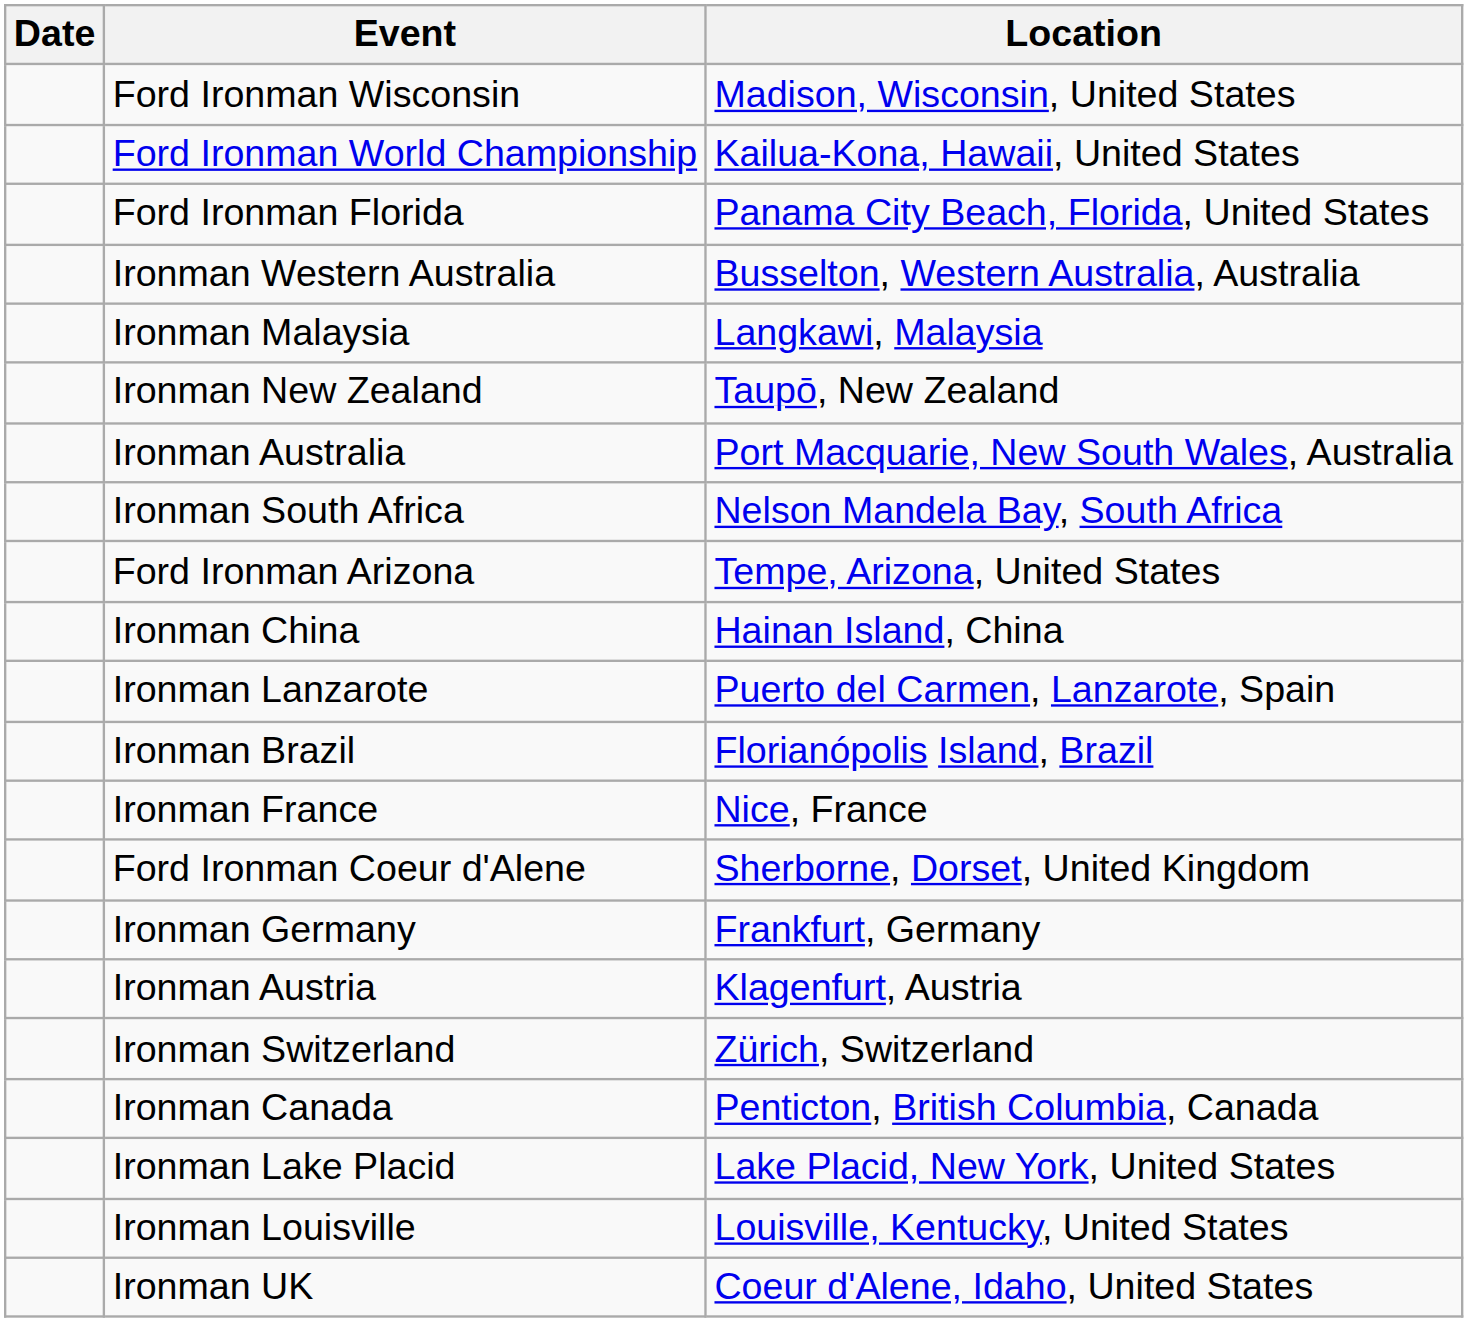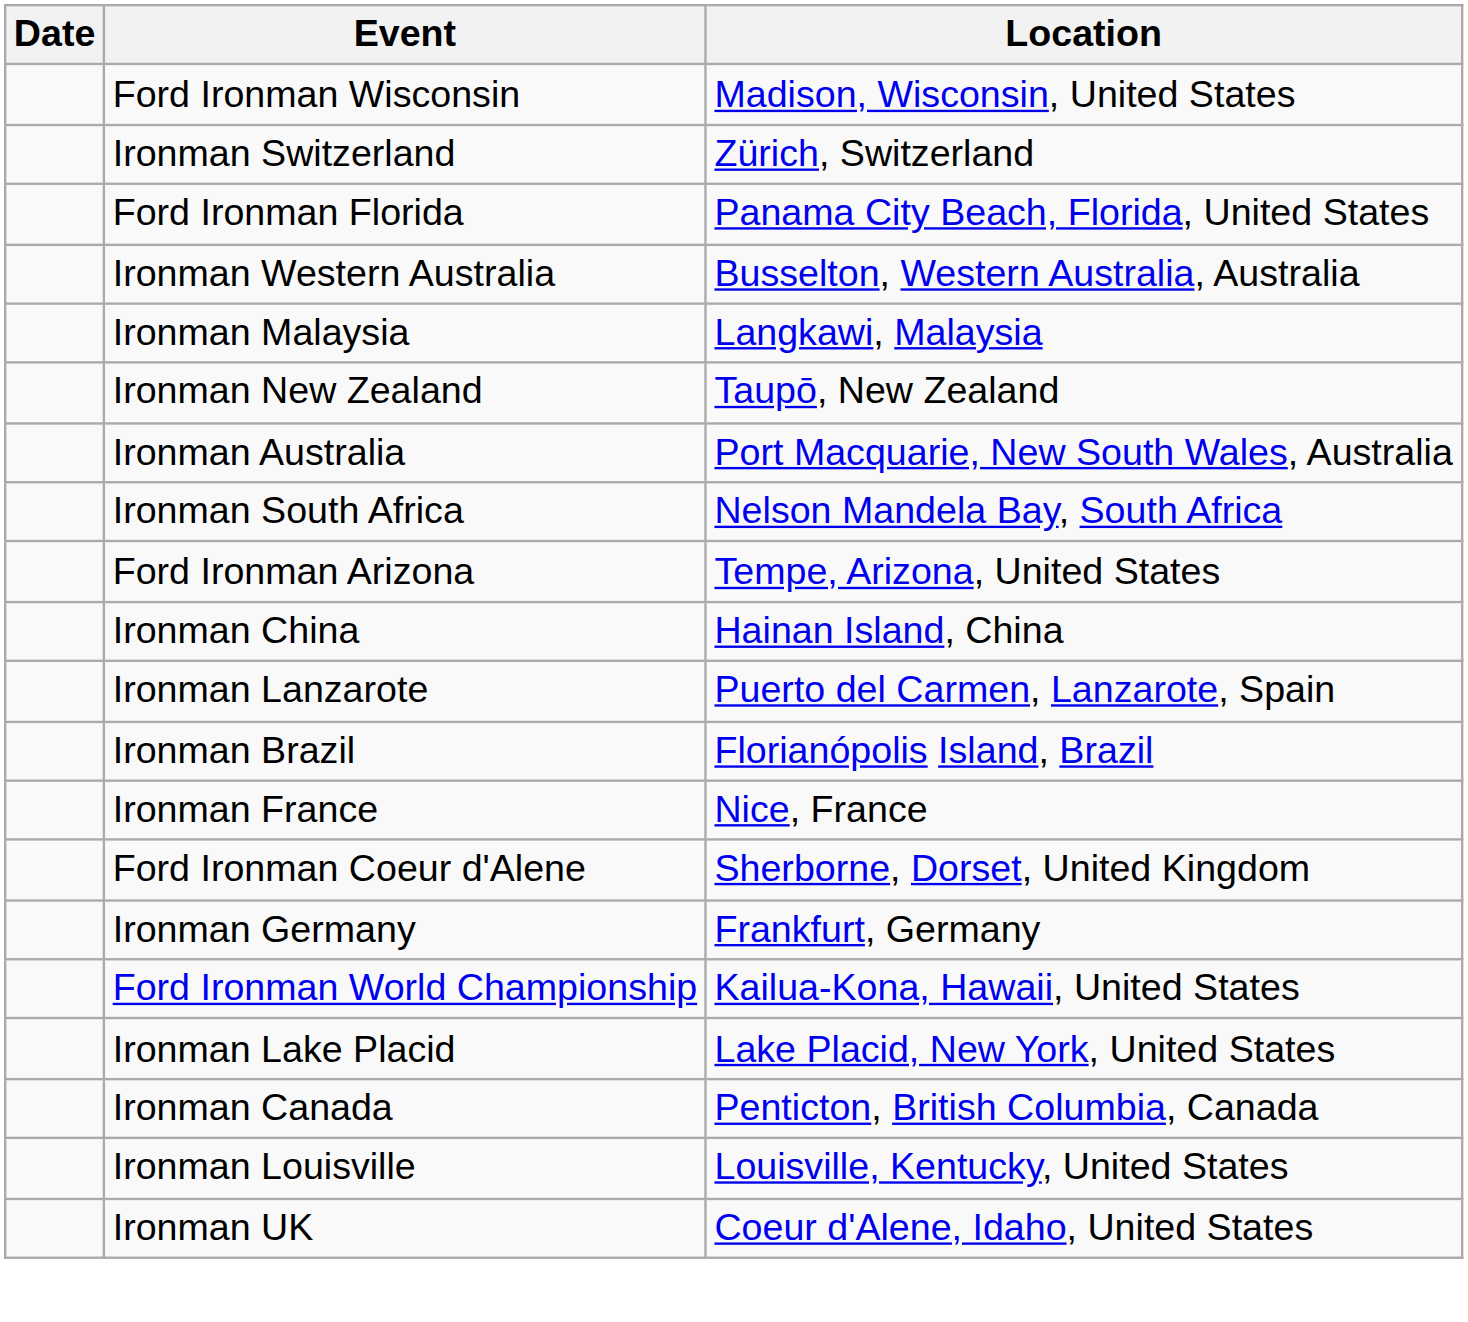rows swapped: Ford Ironman World Championship <-> Ironman Switzerland
- row: Ironman Austria | Klagenfurt, Austria
rows swapped: Ironman Lake Placid <-> Ironman Canada
